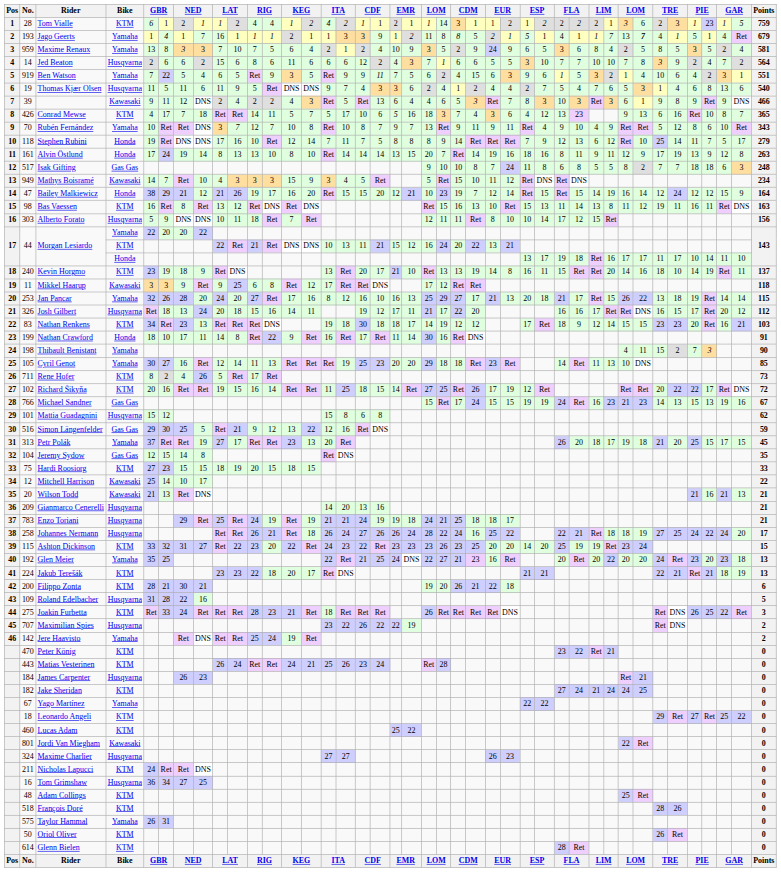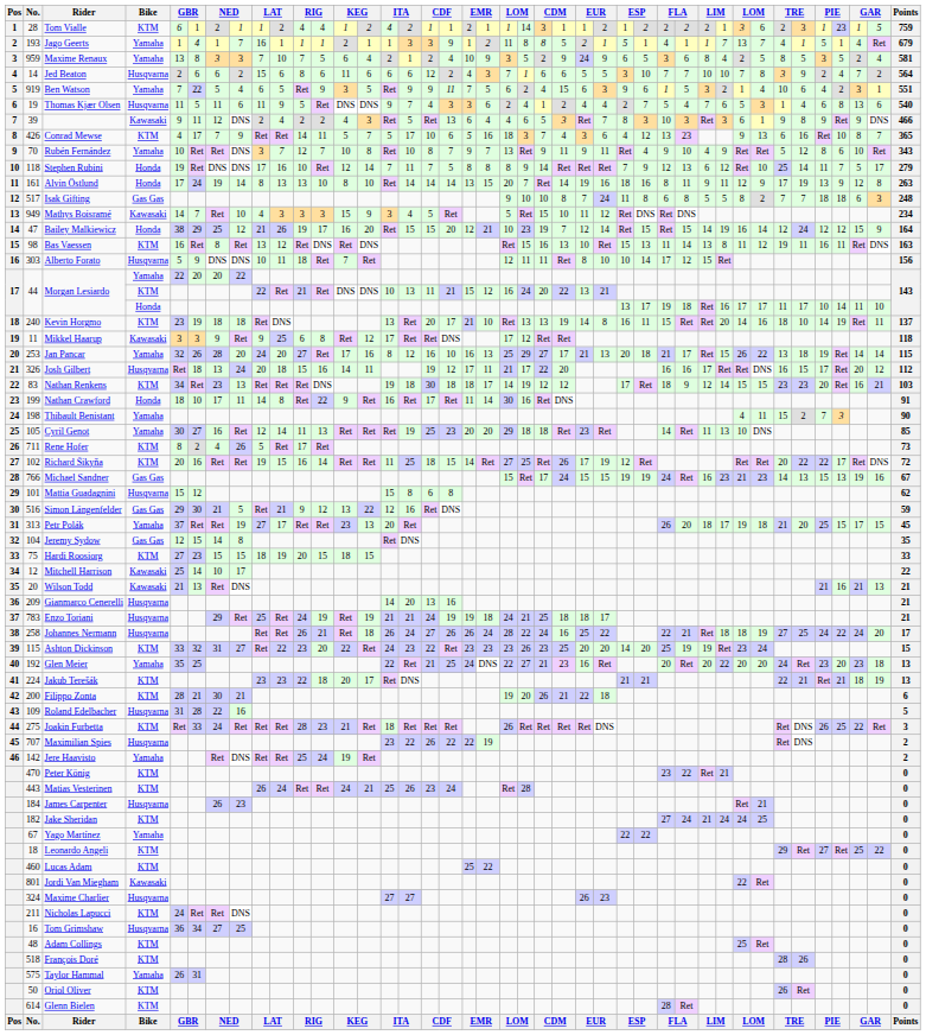Jago Geerts | column 34: bold -> normal
Conrad Mewse | column 8: 18 -> 9
Bailey Malkiewicz | column 7: 21 -> 25
Kevin Horgmo | column 8: 9 -> 18
Simon Längenfelder | column 7: 25 -> 21
